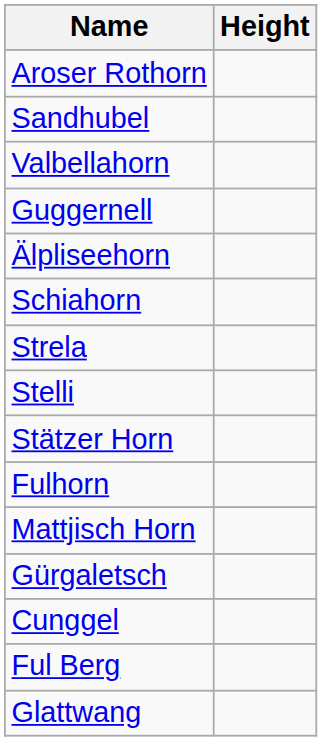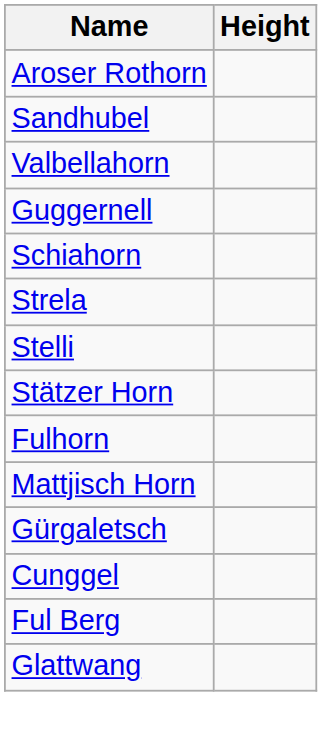- row: Älpliseehorn
